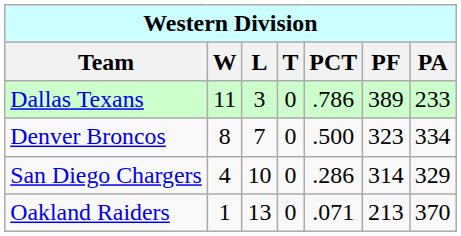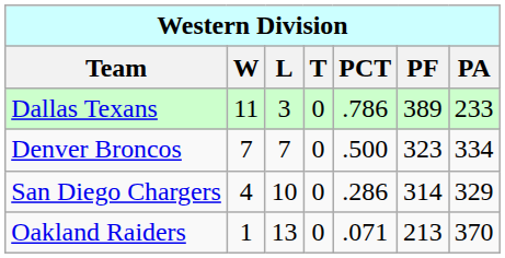Denver Broncos | W: 8 -> 7
